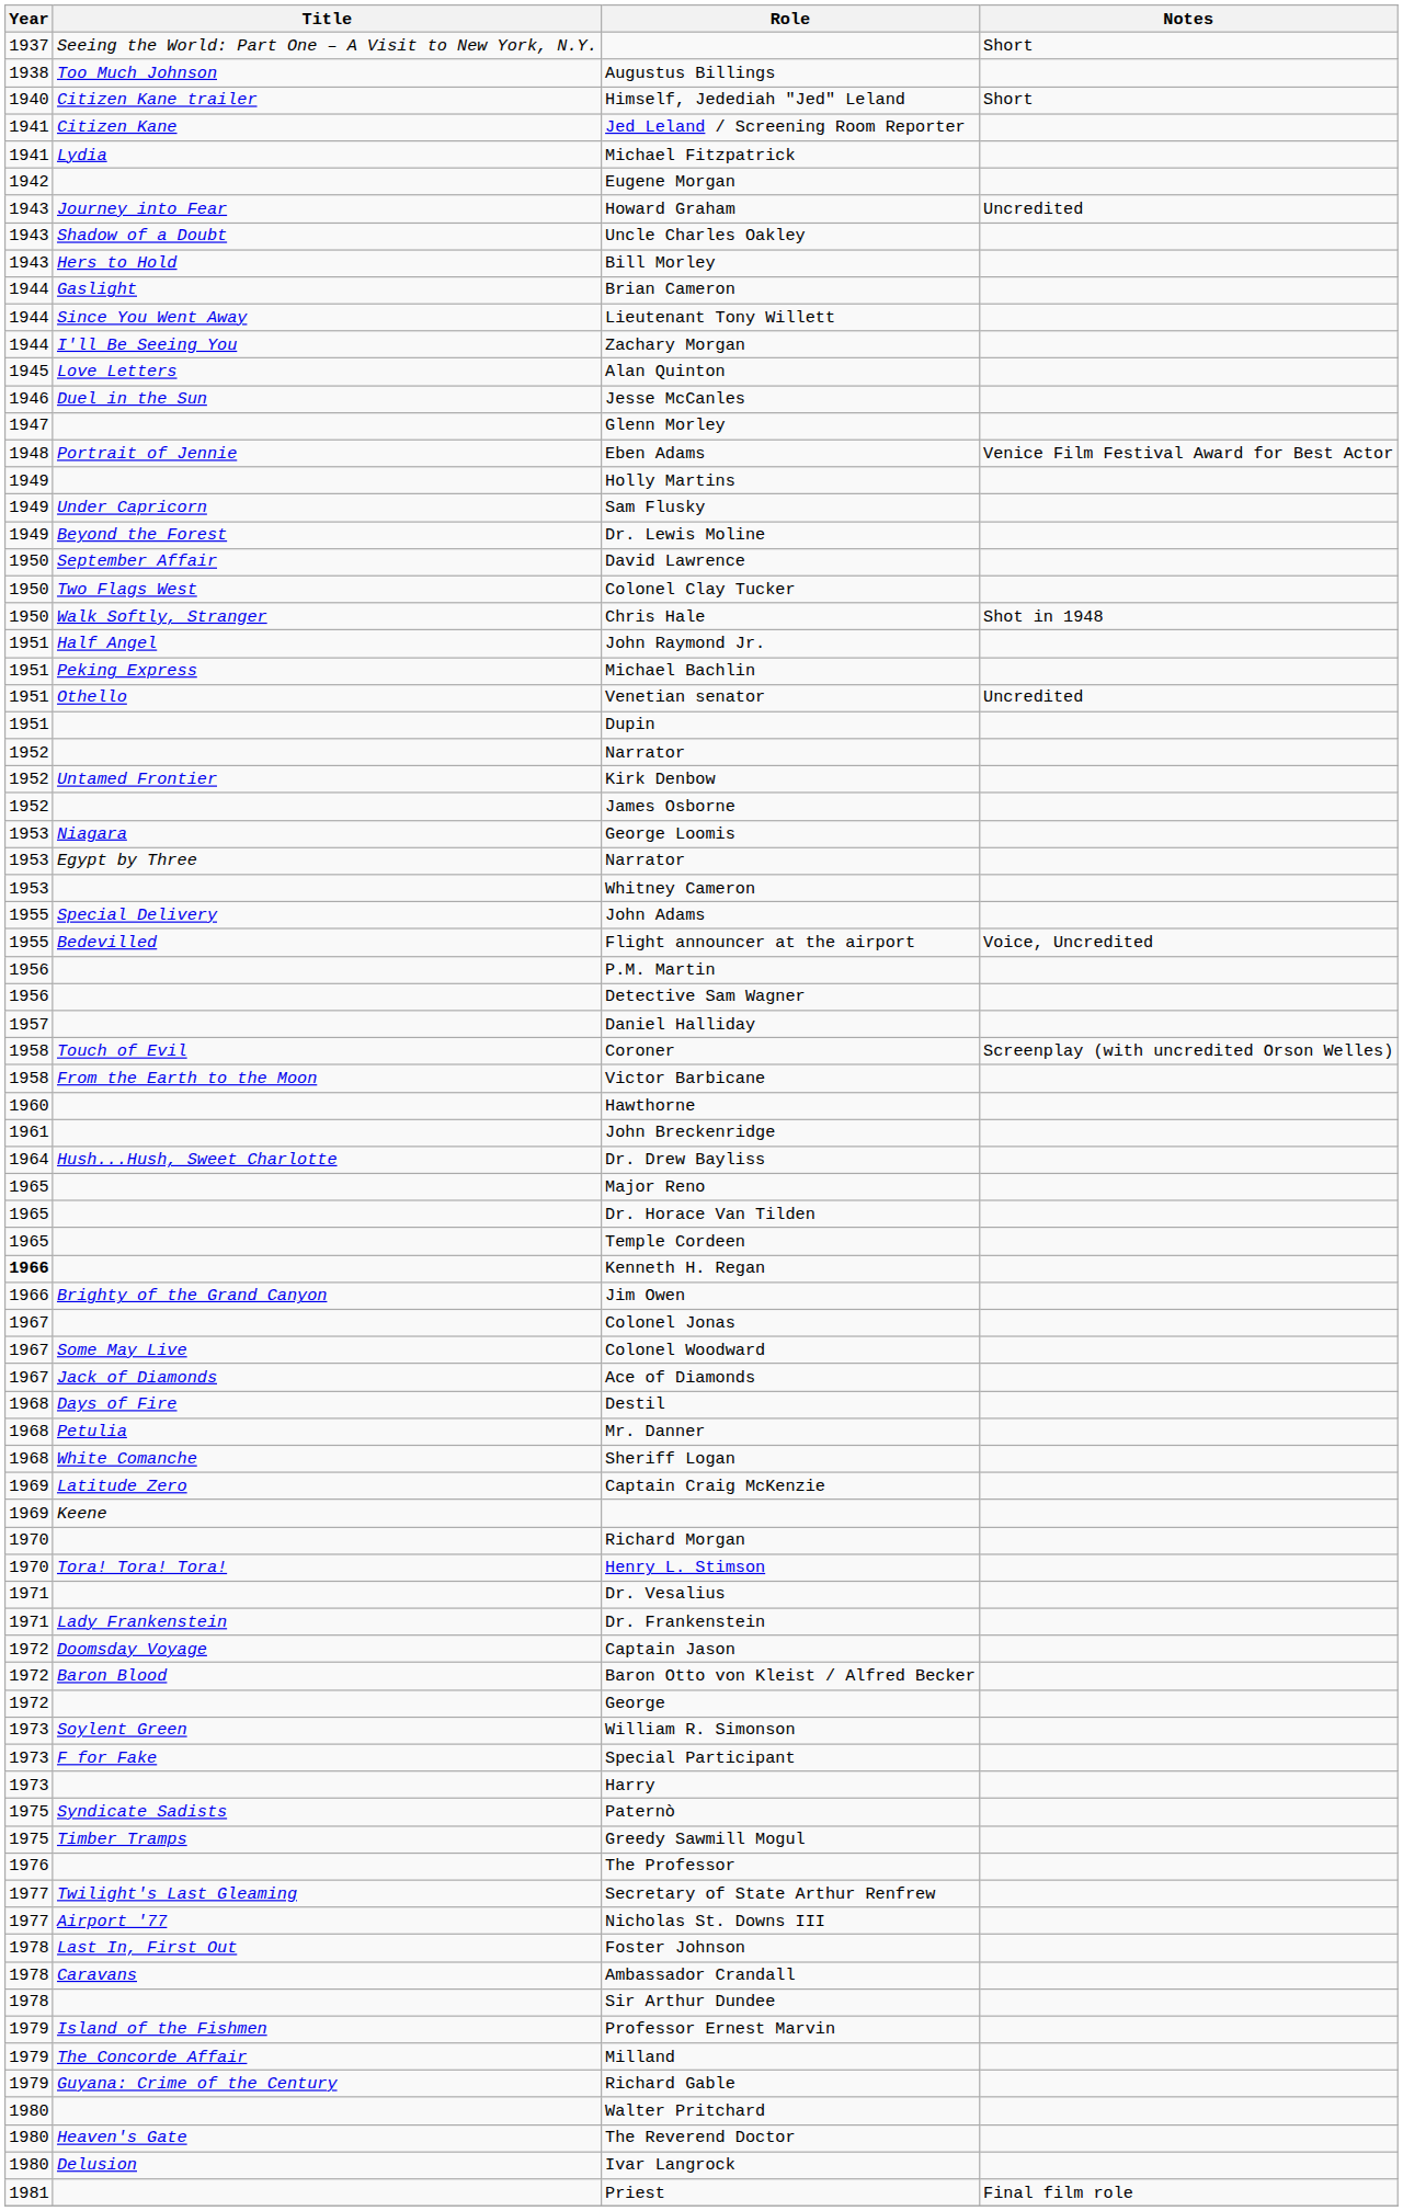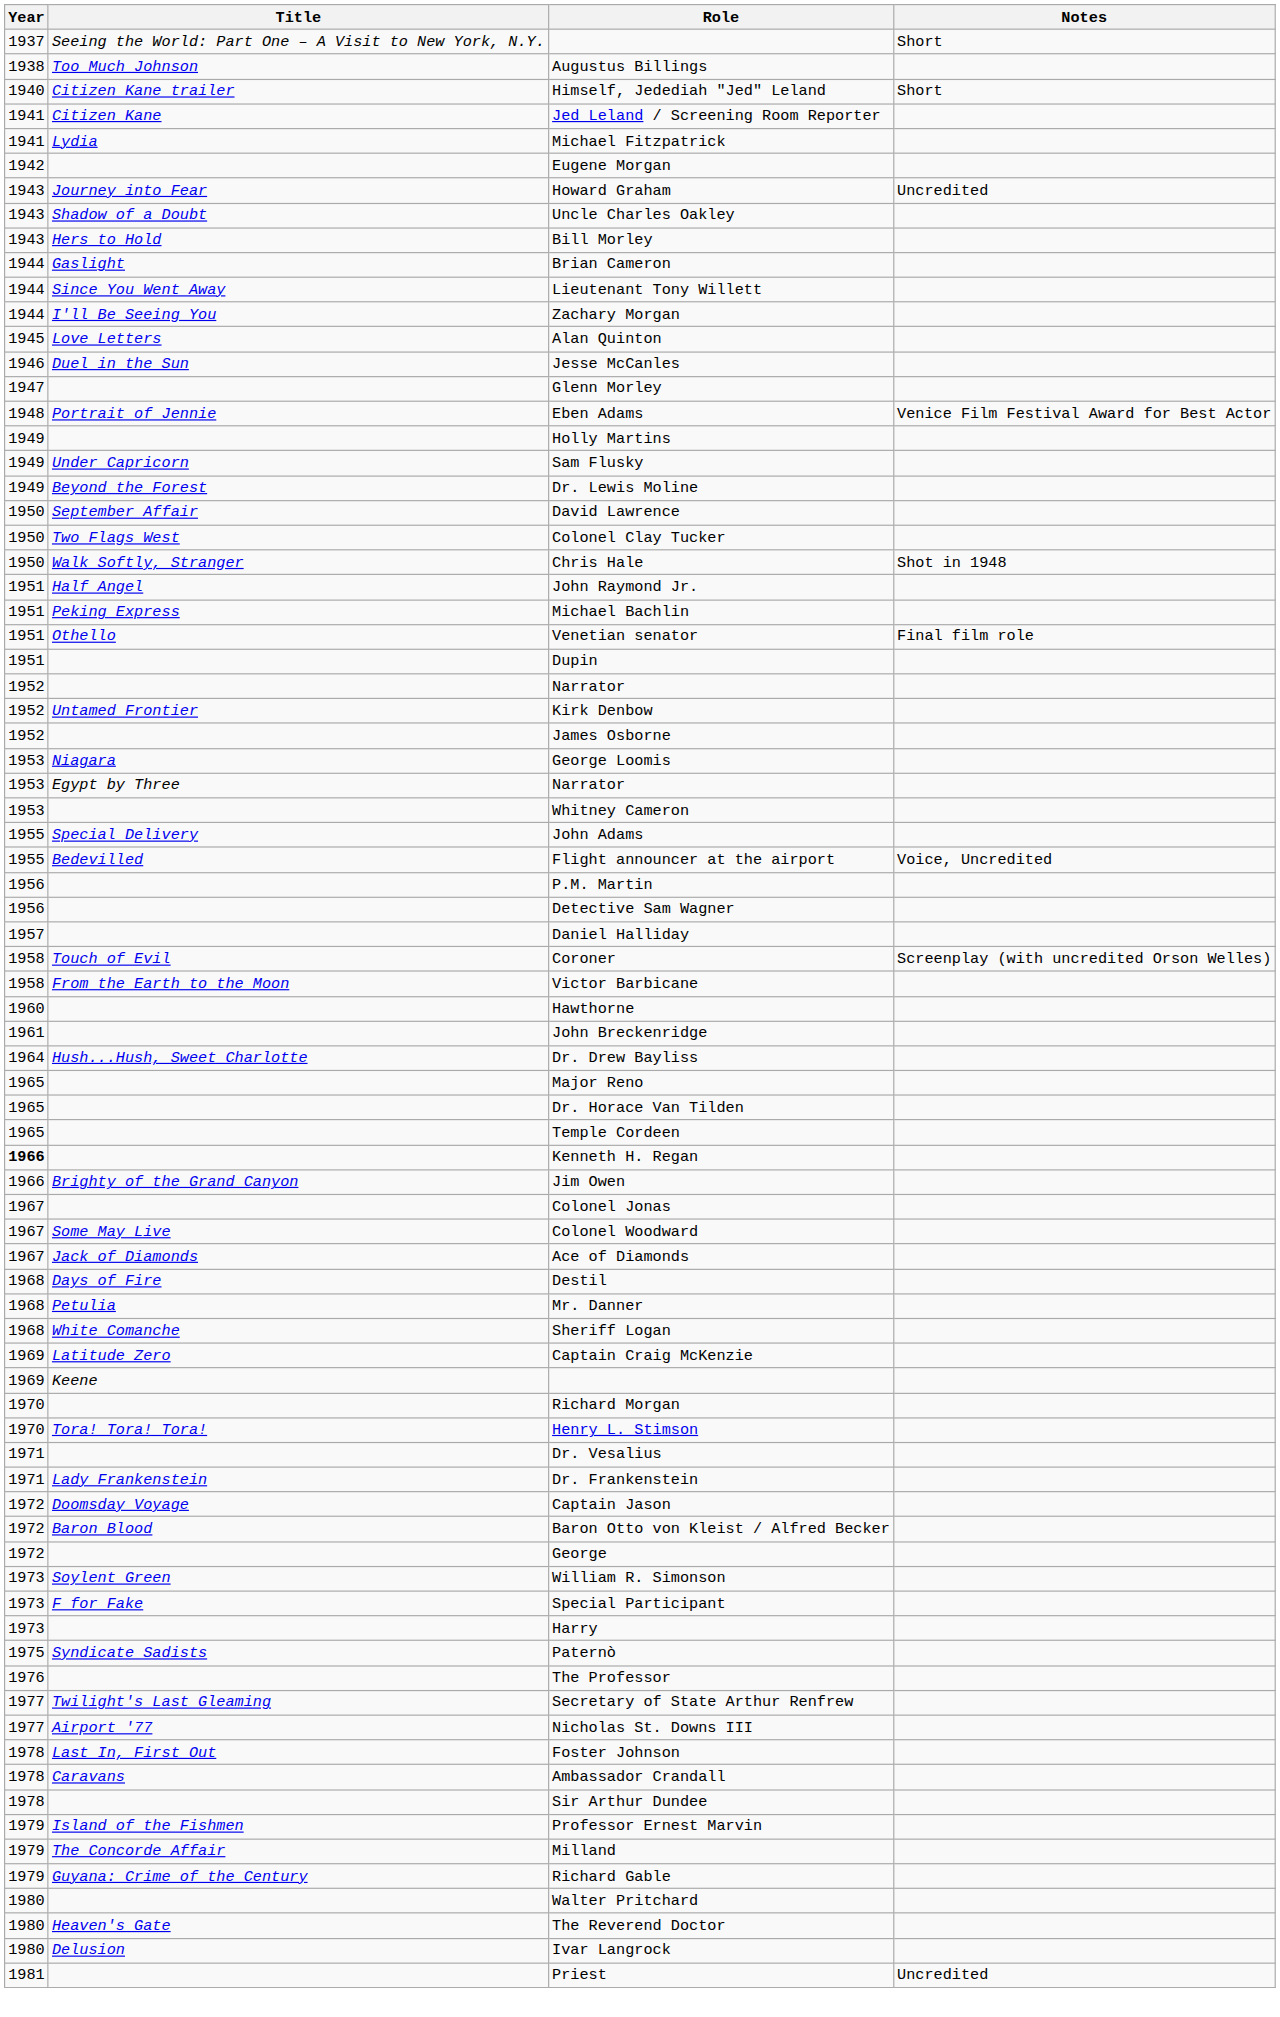Venetian senator | Notes: Uncredited -> Final film role
- row: 1975 | Timber Tramps | Greedy Sawmill Mogul
Priest | Notes: Final film role -> Uncredited
